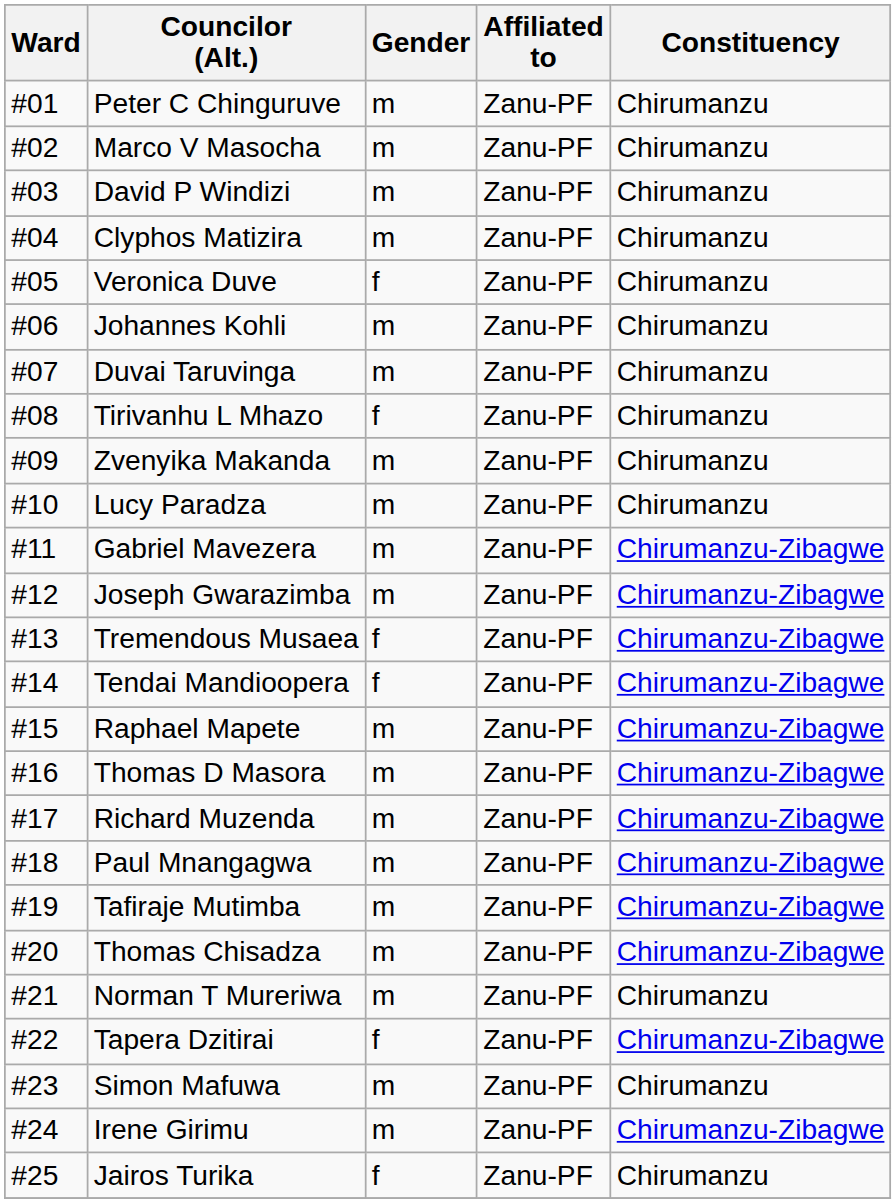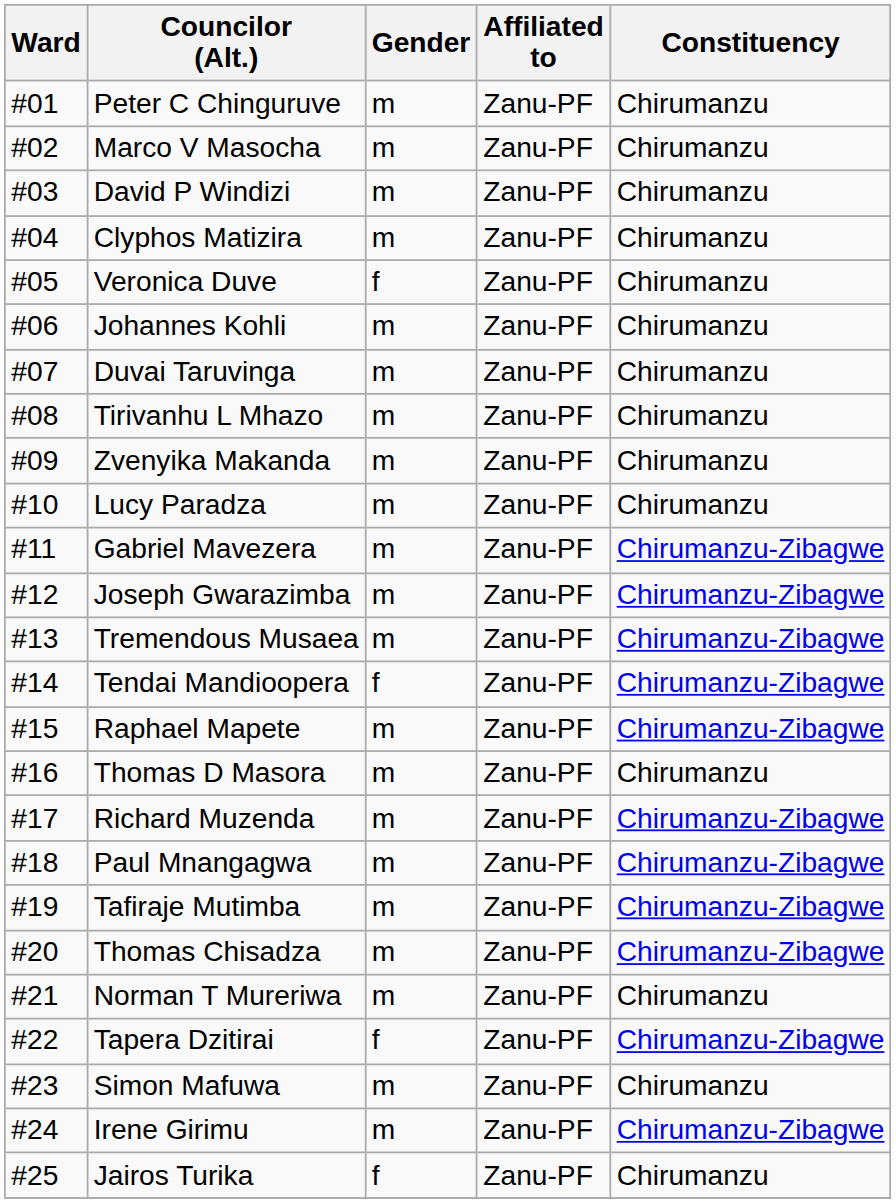Tirivanhu L Mhazo | Gender: f -> m
Tremendous Musaea | Gender: f -> m
Thomas D Masora | Constituency: Chirumanzu-Zibagwe -> Chirumanzu
